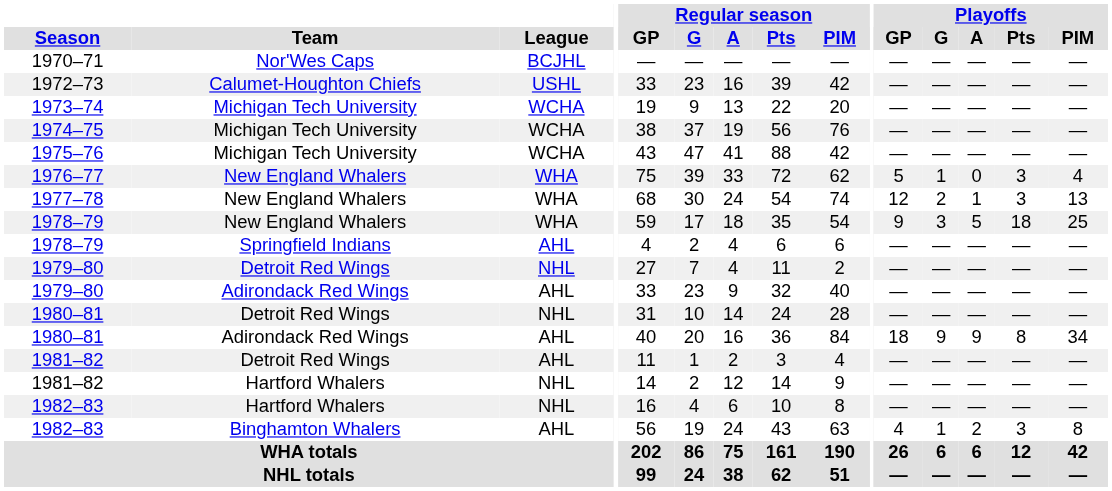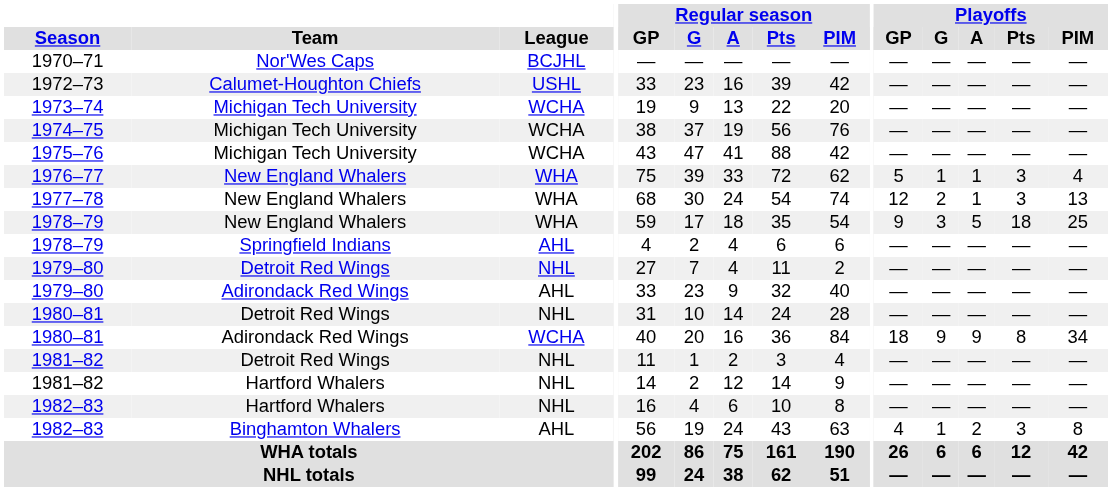1976–77 | Playoffs / A: 0 -> 1
1980–81 / Adirondack Red Wings | League: AHL -> WCHA
1981–82 / Detroit Red Wings | League: AHL -> NHL
